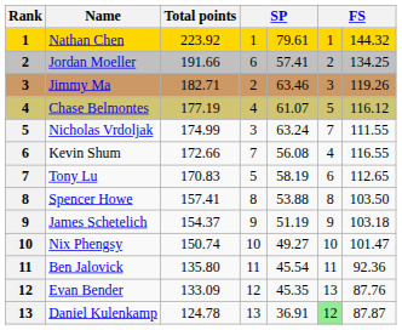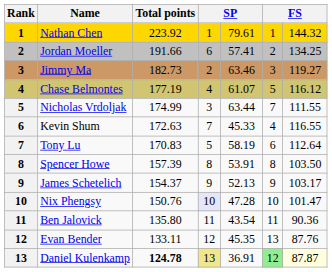Jimmy Ma | Total points: 182.71 -> 182.73
Jimmy Ma | column 7: 119.26 -> 119.27
Nicholas Vrdoljak | column 5: 63.24 -> 63.44
Kevin Shum | Total points: 172.66 -> 172.63
Kevin Shum | column 5: 56.08 -> 45.33
Tony Lu | column 7: 112.65 -> 112.64
Spencer Howe | Total points: 157.41 -> 157.39
Spencer Howe | column 5: 53.88 -> 53.91
James Schetelich | column 5: 51.19 -> 52.13
James Schetelich | column 7: 103.18 -> 103.17
Nix Phengsy | Total points: 150.74 -> 150.76
Nix Phengsy | column 4: no background -> lavender background
Nix Phengsy | column 5: 49.27 -> 47.28
Ben Jalovick | column 5: 45.54 -> 43.54
Ben Jalovick | column 7: 92.36 -> 90.36
Evan Bender | Total points: 133.09 -> 133.11
Daniel Kulenkamp | Total points: normal -> bold
Daniel Kulenkamp | column 4: no background -> khaki background
Daniel Kulenkamp | column 7: no background -> lightyellow background
